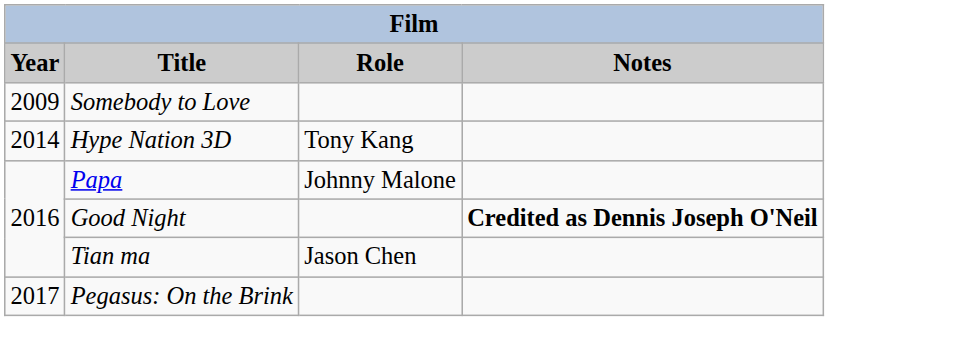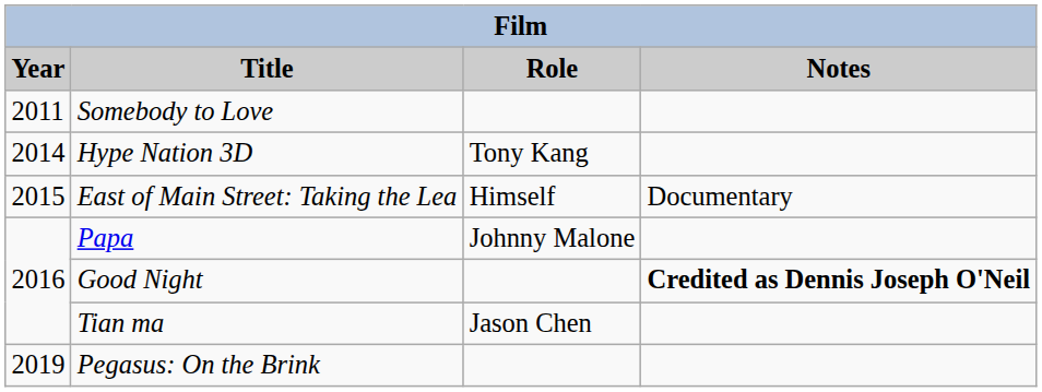Somebody to Love | Year: 2009 -> 2011
+ row: 2015 | East of Main Street: Taking the Lea | Himself | Documentary
Pegasus: On the Brink | Year: 2017 -> 2019
